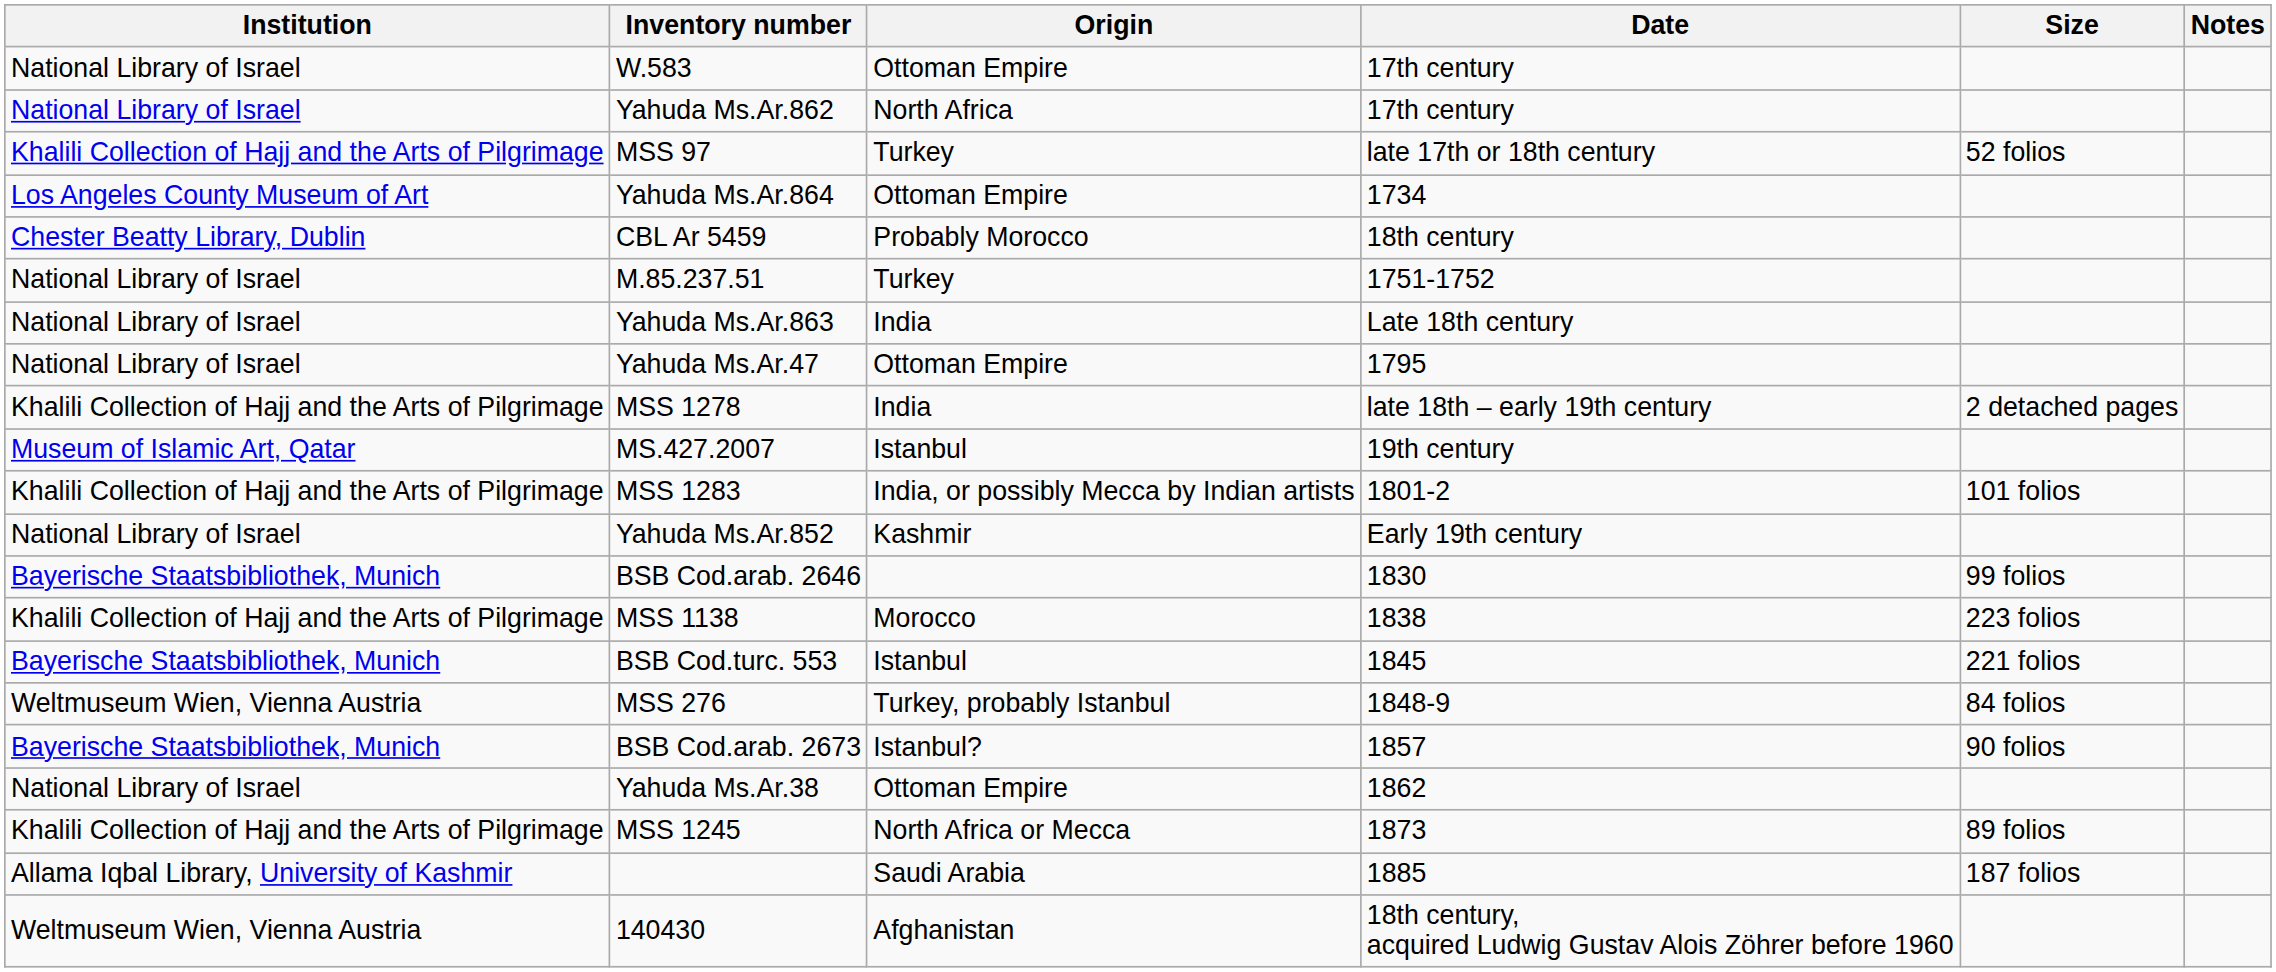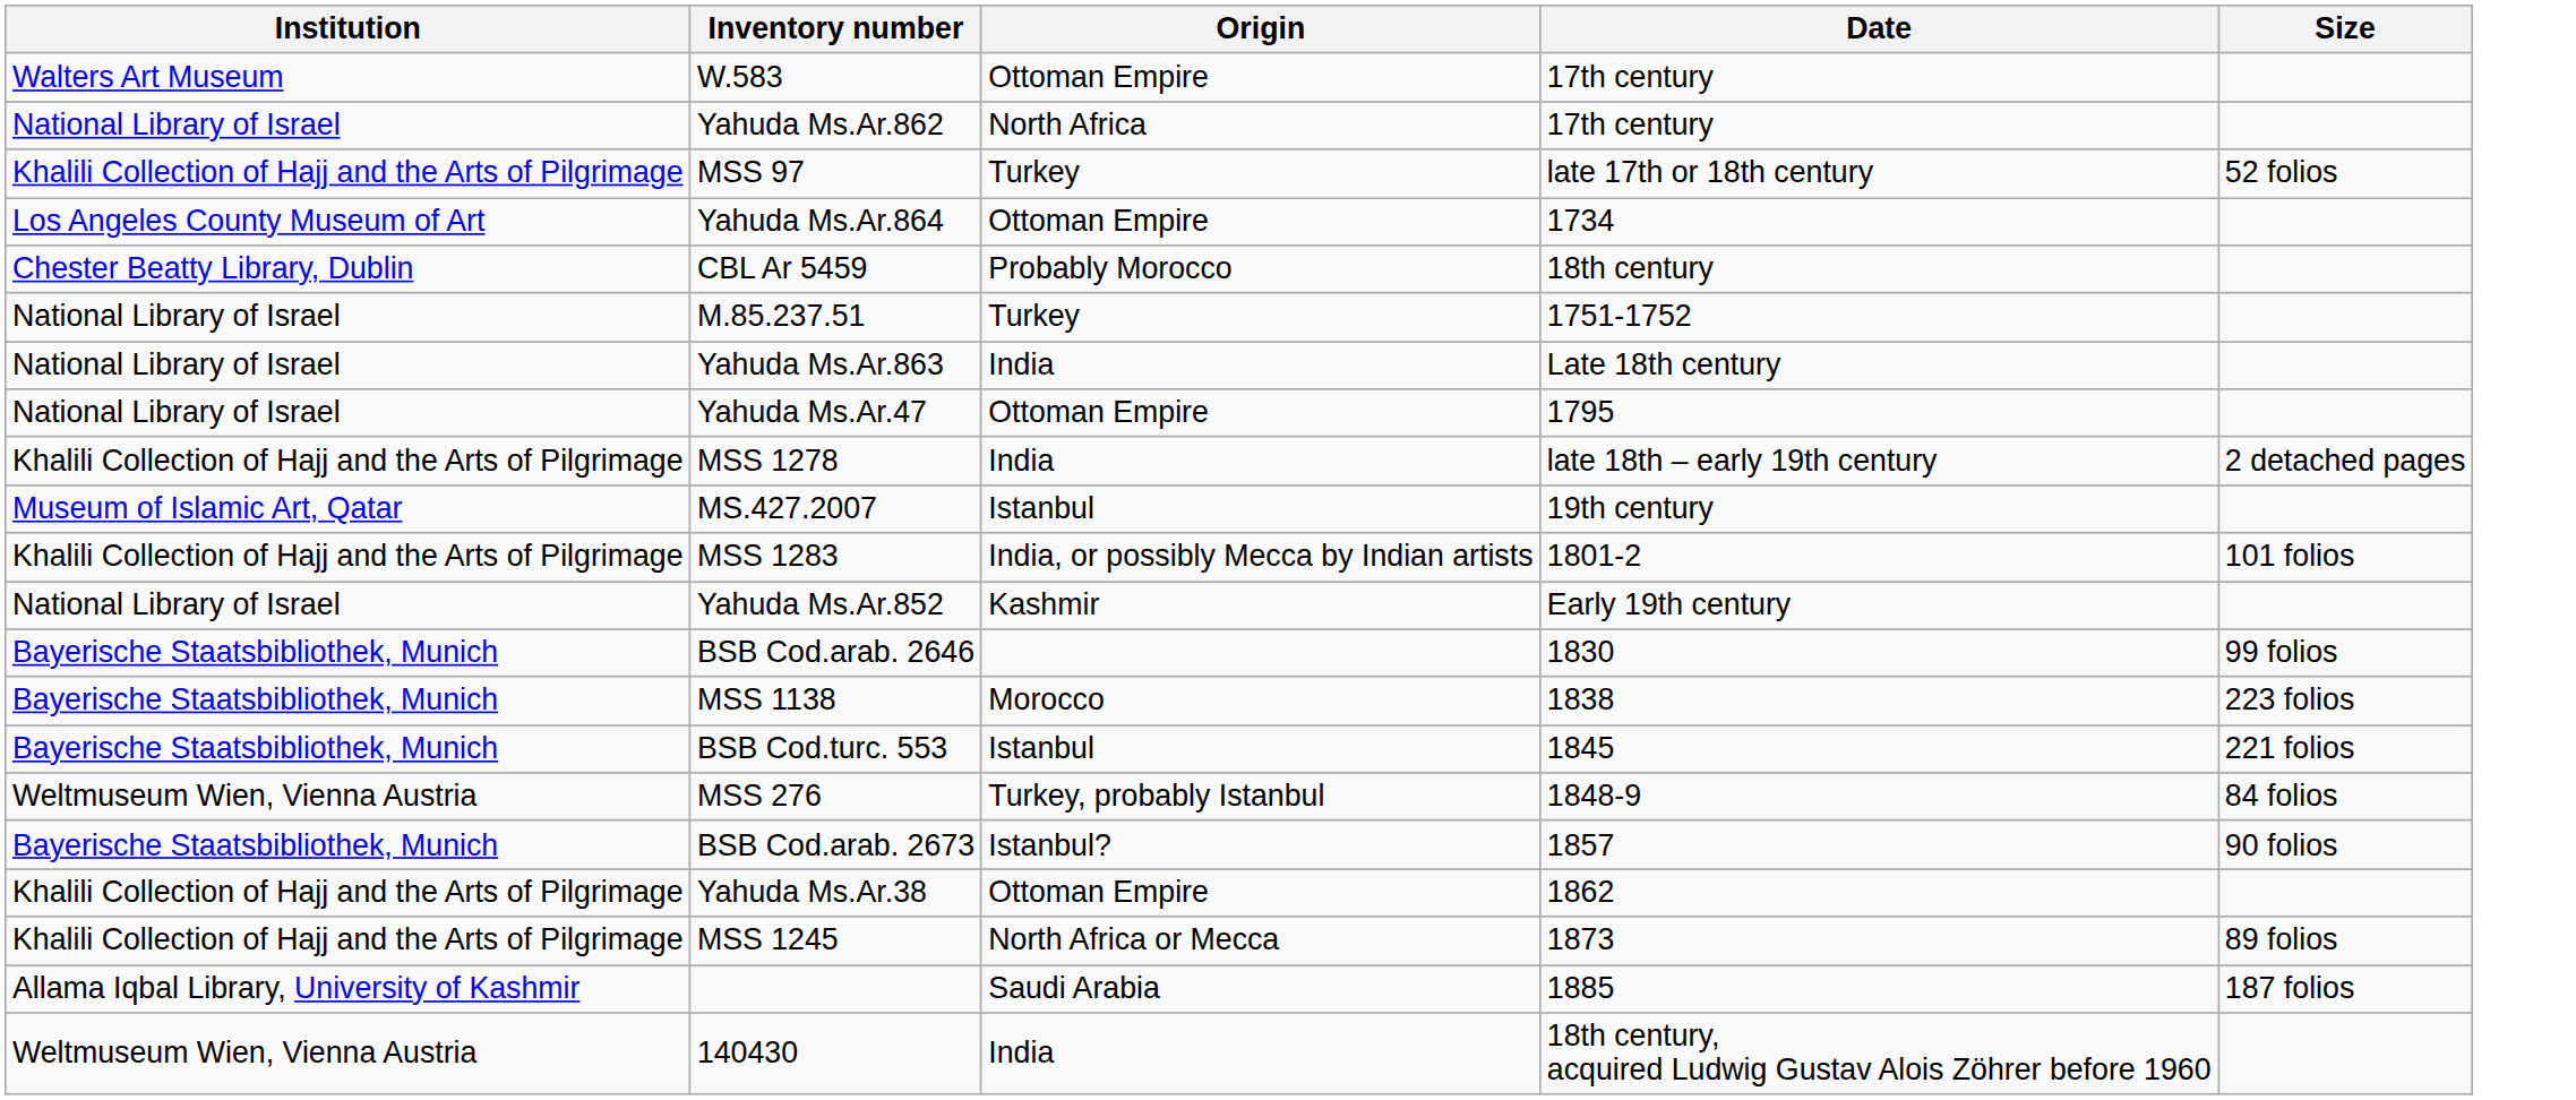- column: Notes
W.583 | Institution: National Library of Israel -> Walters Art Museum
MSS 1138 | Institution: Khalili Collection of Hajj and the Arts of Pilgrimage -> Bayerische Staatsbibliothek, Munich
Yahuda Ms.Ar.38 | Institution: National Library of Israel -> Khalili Collection of Hajj and the Arts of Pilgrimage
140430 | Origin: Afghanistan -> India
